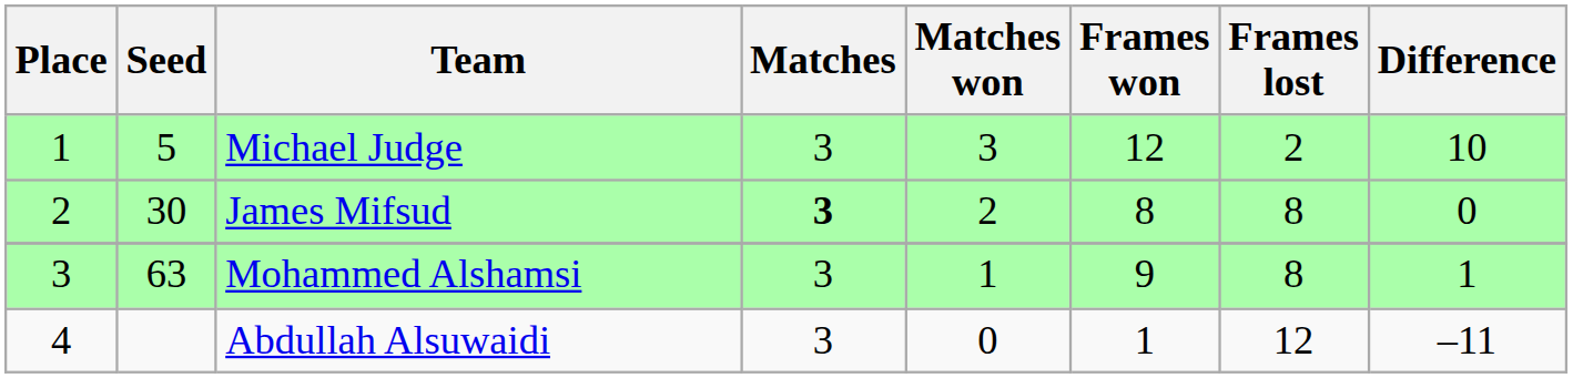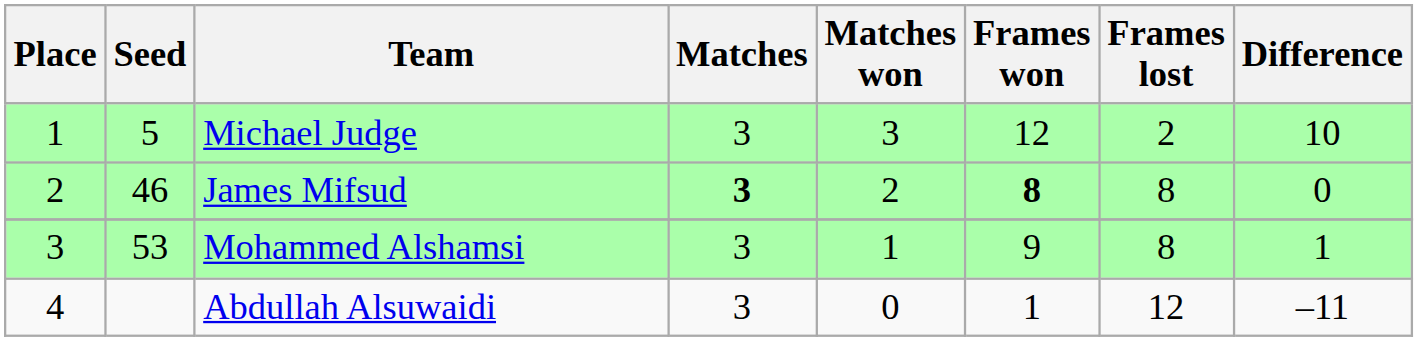James Mifsud | Seed: 30 -> 46
James Mifsud | Frames won: normal -> bold
Mohammed Alshamsi | Seed: 63 -> 53
